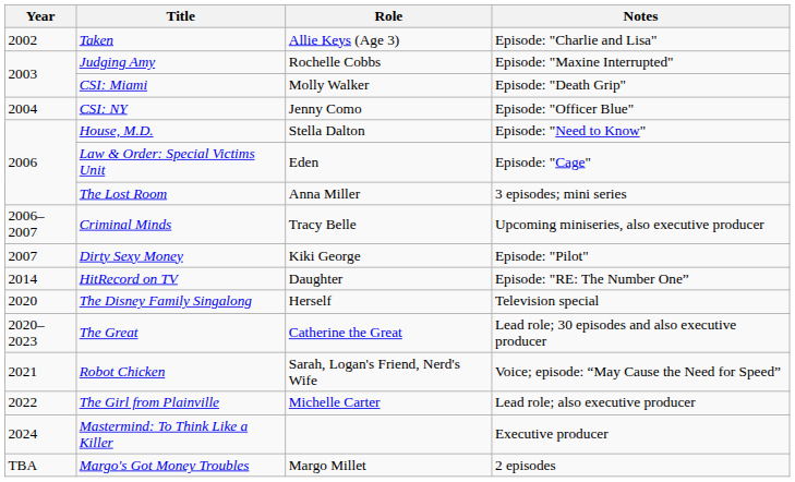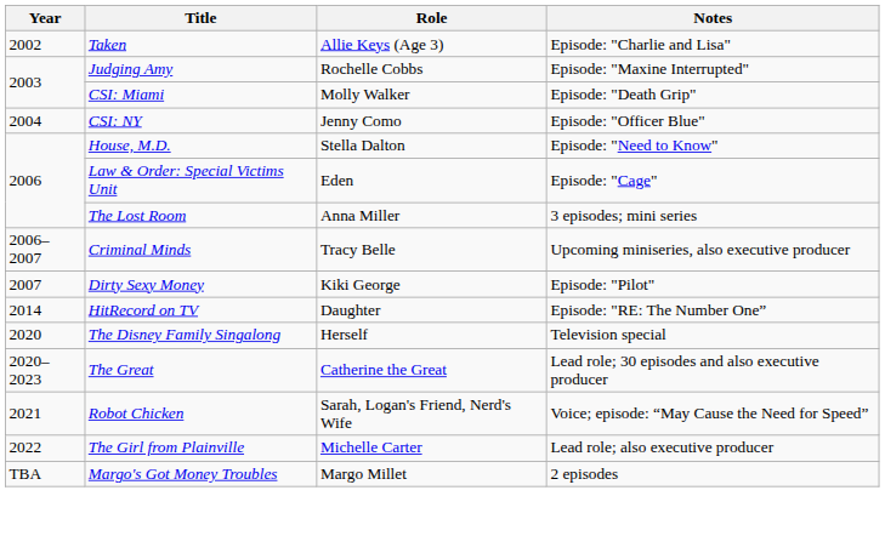- row: 2024 | Mastermind: To Think Like a Killer | Executive producer
